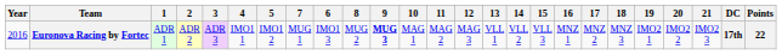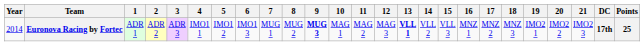columns swapped: 6 <-> 7
Euronova Racing by Fortec | Year: 2016 -> 2014
Euronova Racing by Fortec | 13: normal -> bold
Euronova Racing by Fortec | Points: 22 -> 25
